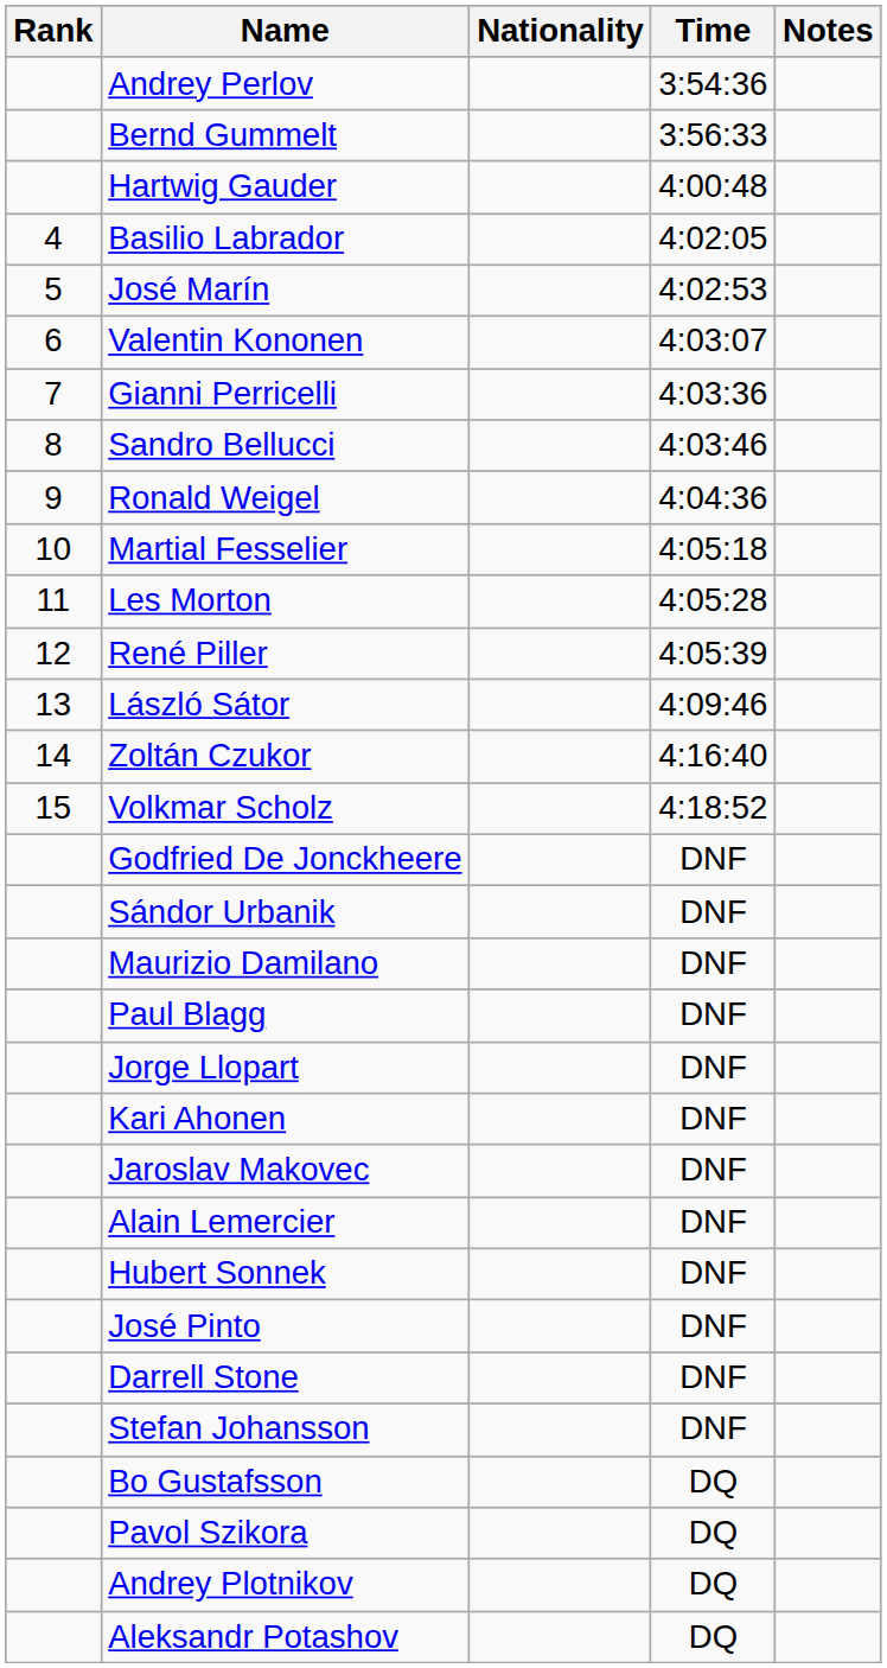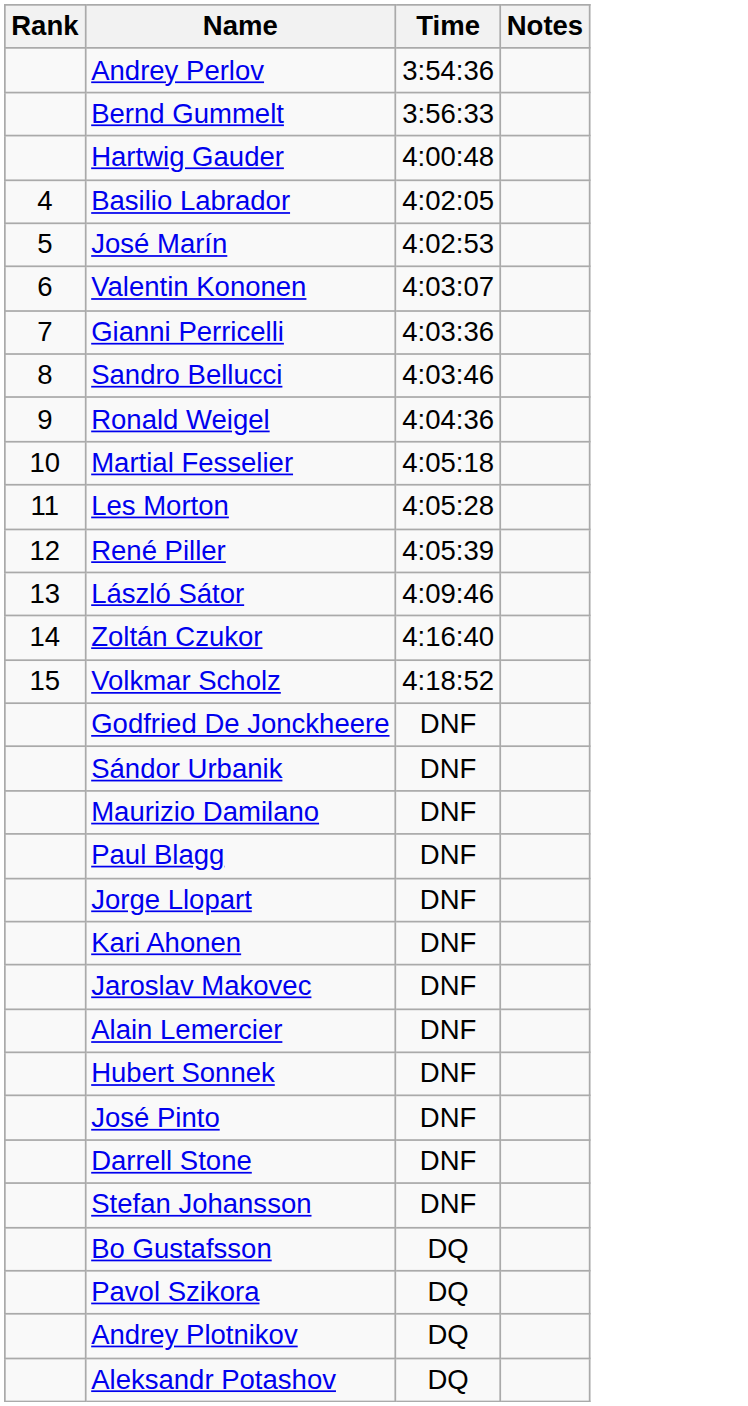- column: Nationality
